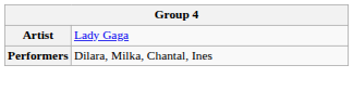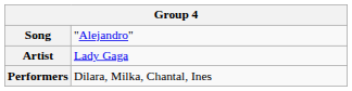+ row: Song | "Alejandro"
